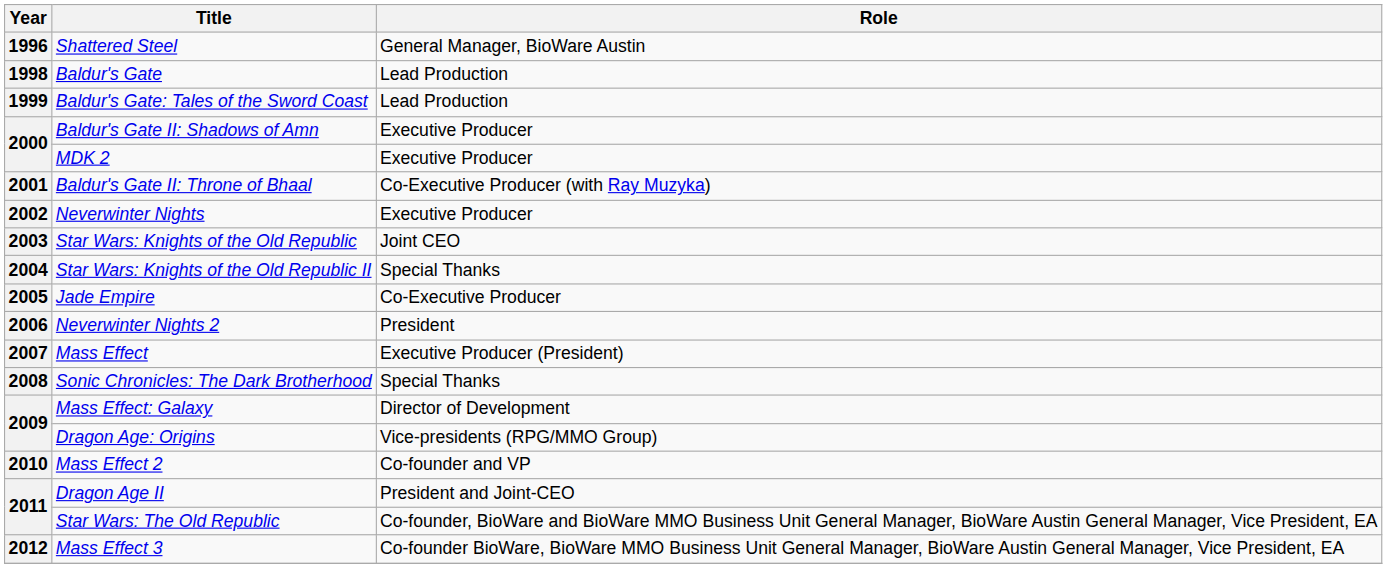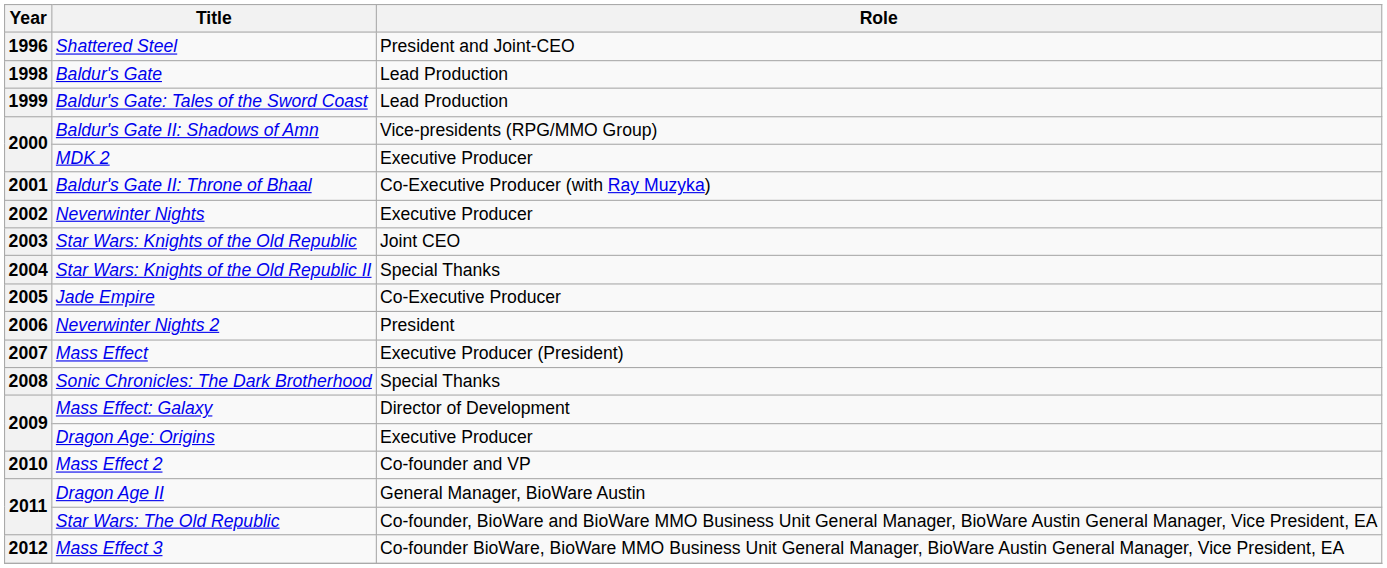Shattered Steel | Role: General Manager, BioWare Austin -> President and Joint-CEO
Baldur's Gate II: Shadows of Amn | Role: Executive Producer -> Vice-presidents (RPG/MMO Group)
Dragon Age: Origins | Role: Vice-presidents (RPG/MMO Group) -> Executive Producer
Dragon Age II | Role: President and Joint-CEO -> General Manager, BioWare Austin
